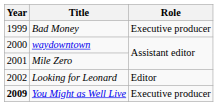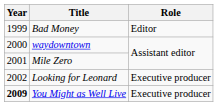Bad Money | Role: Executive producer -> Editor
Looking for Leonard | Role: Editor -> Executive producer
